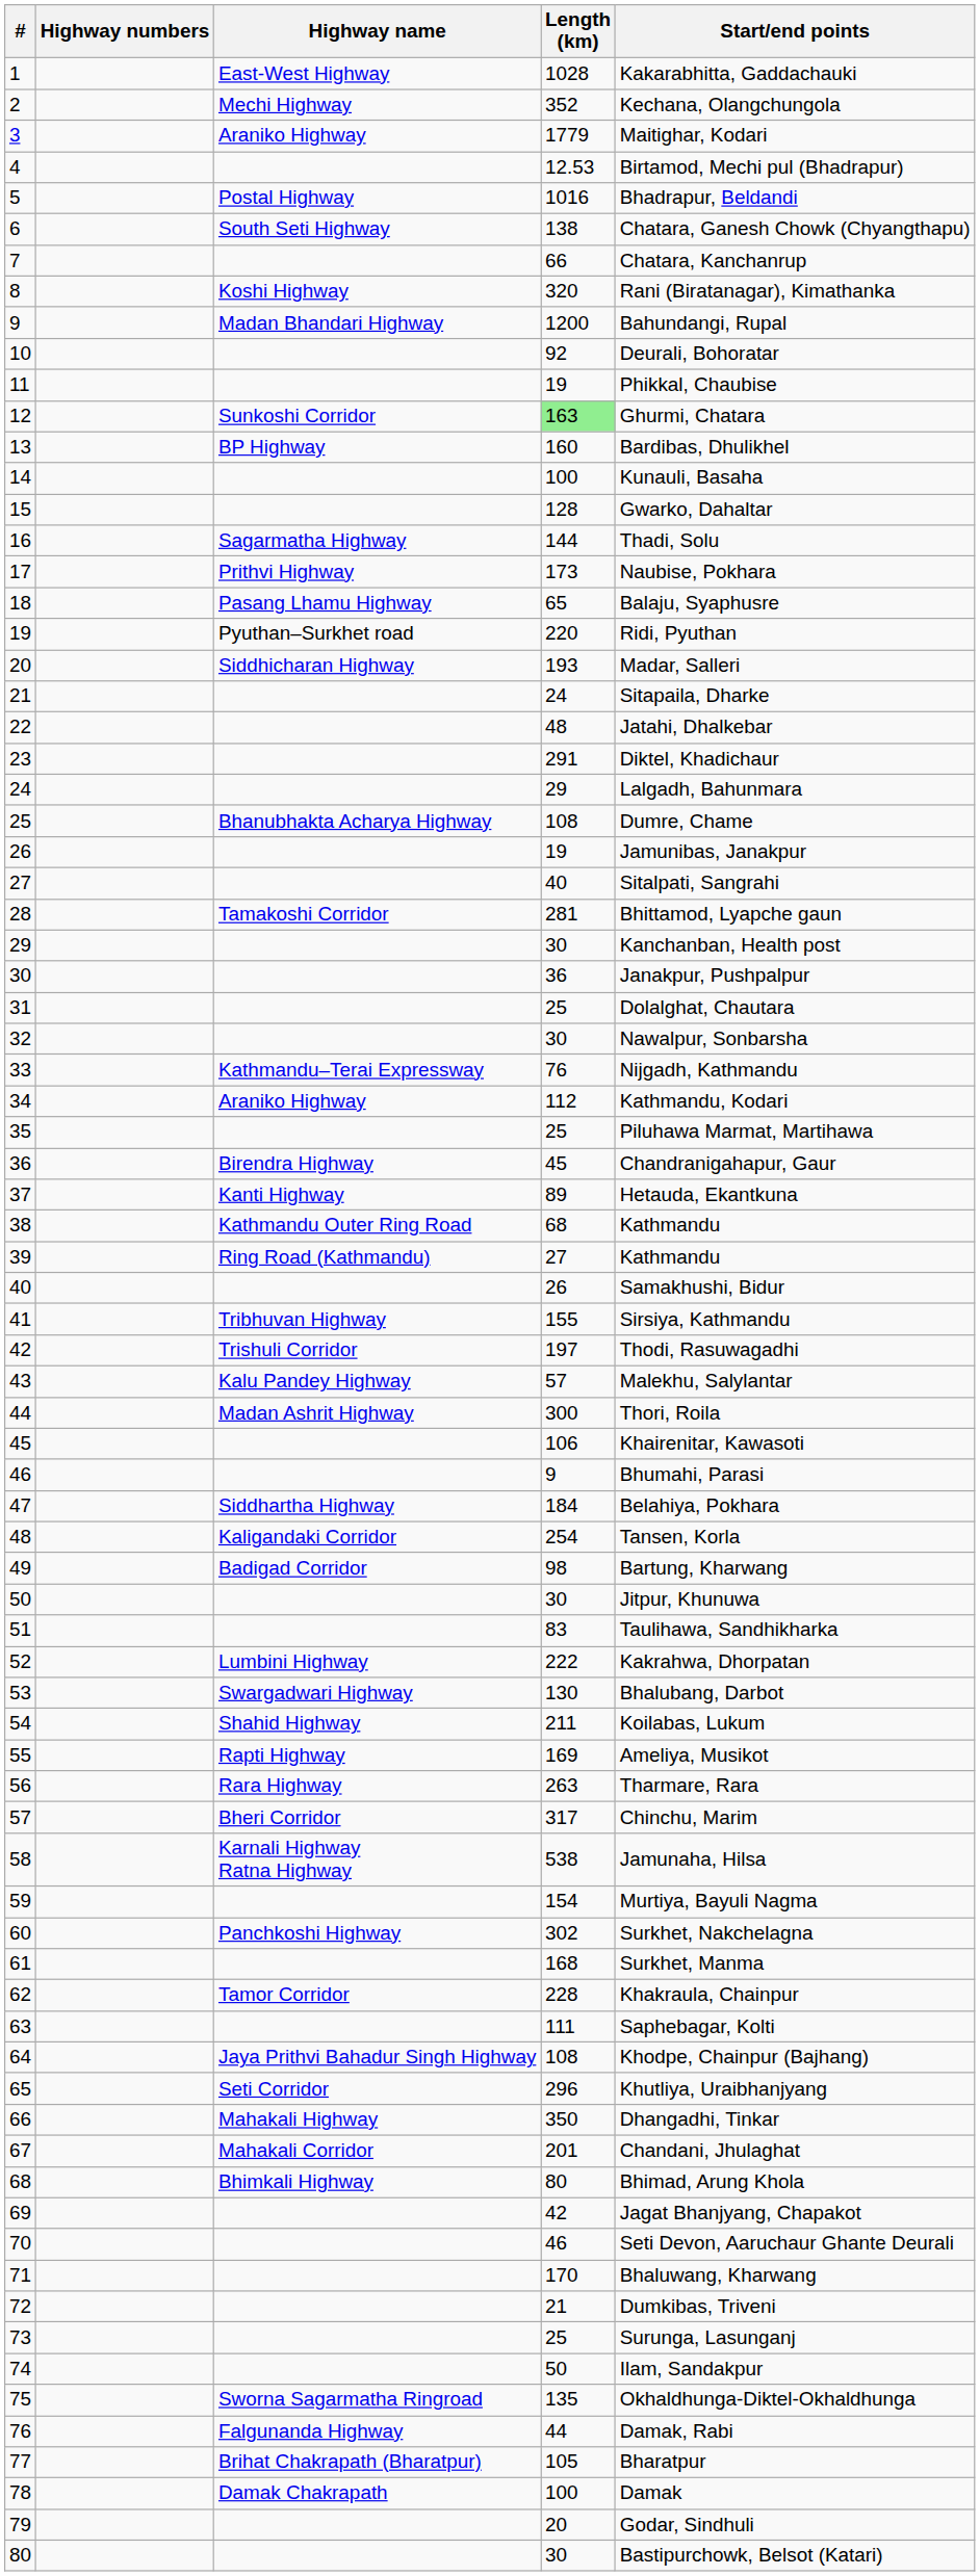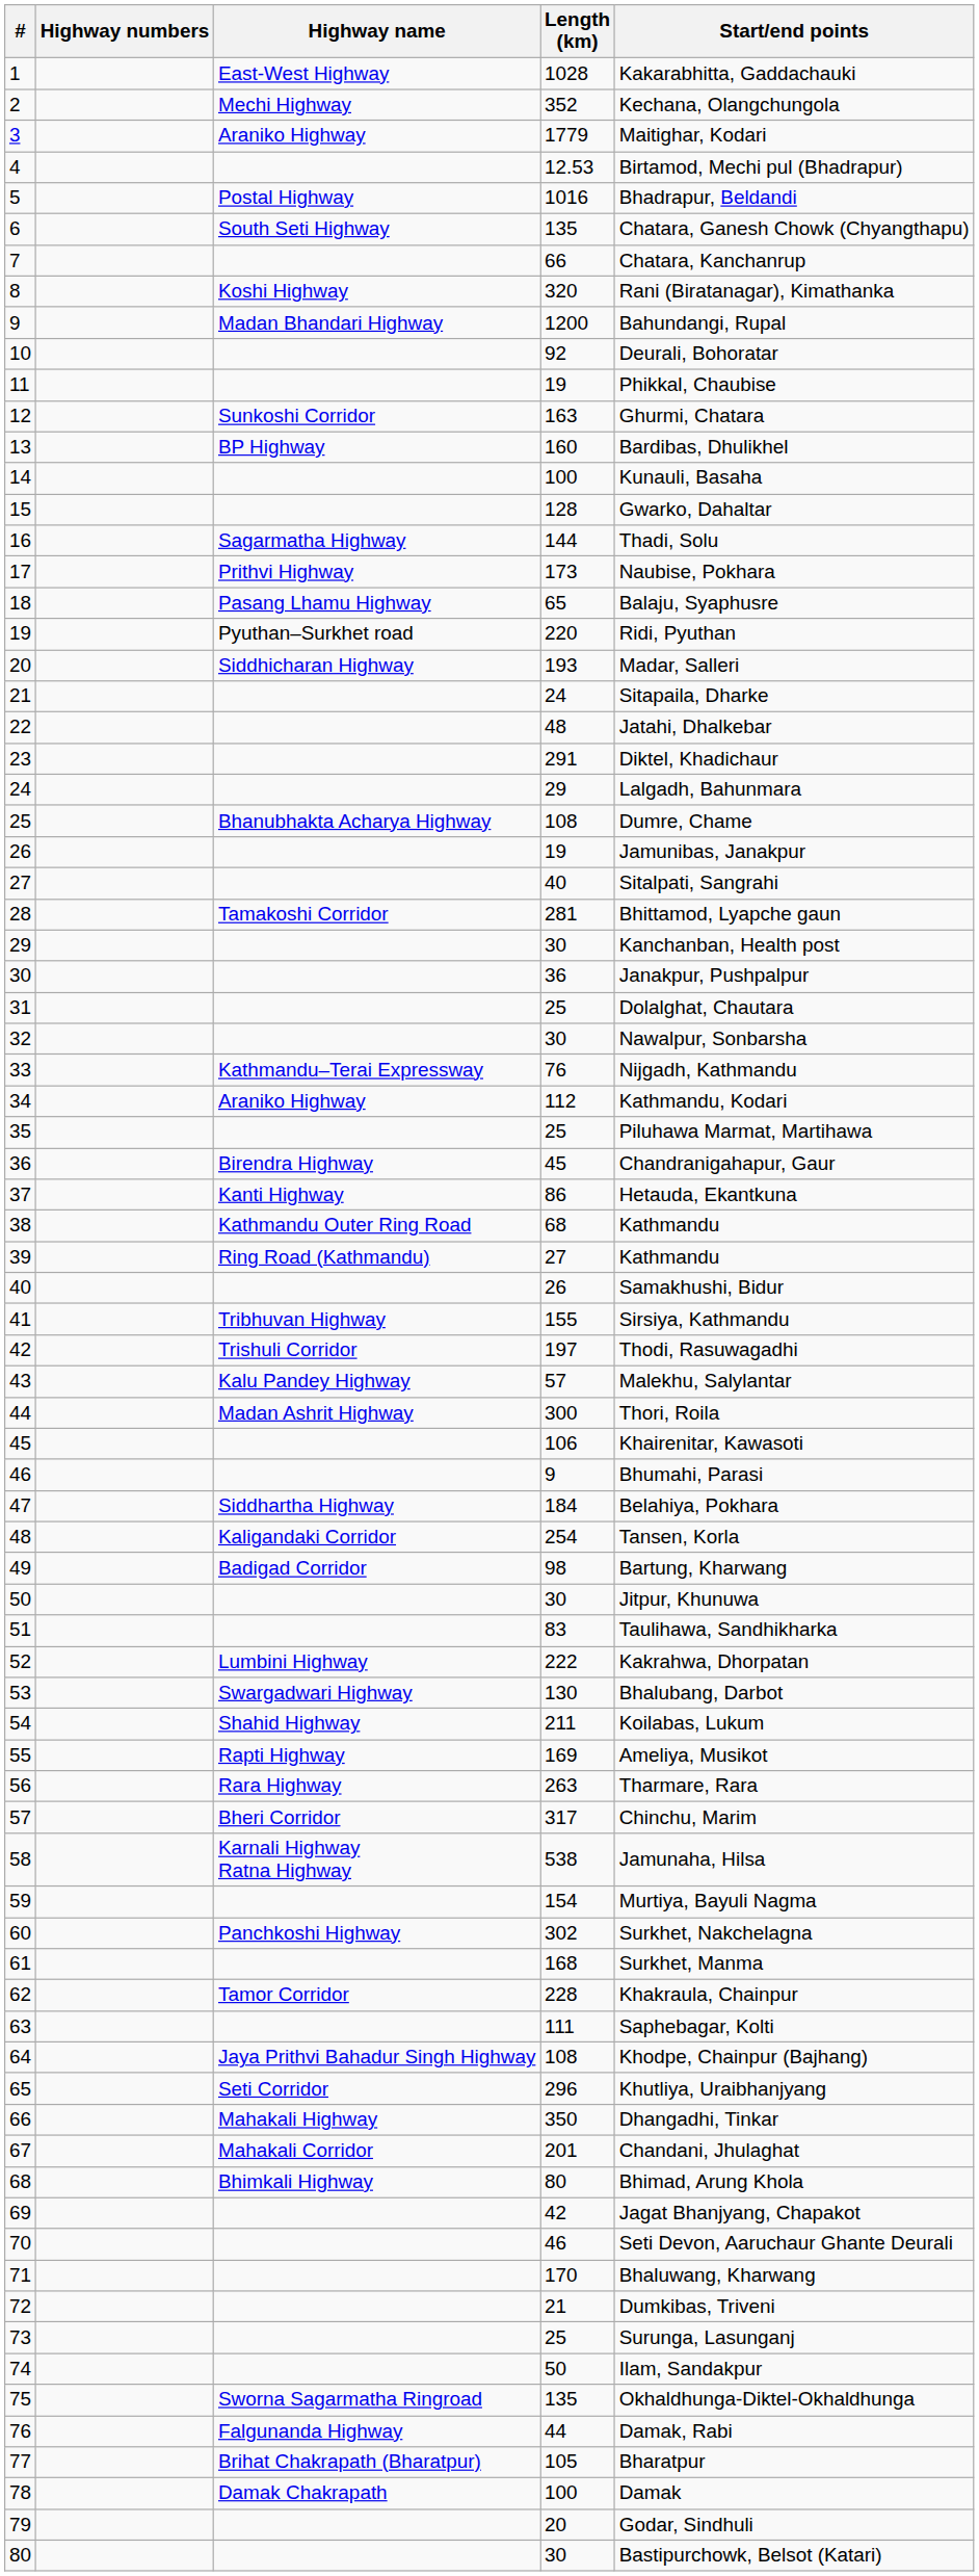6 | Length (km): 138 -> 135
12 | Length (km): lightgreen background -> no background
37 | Length (km): 89 -> 86
